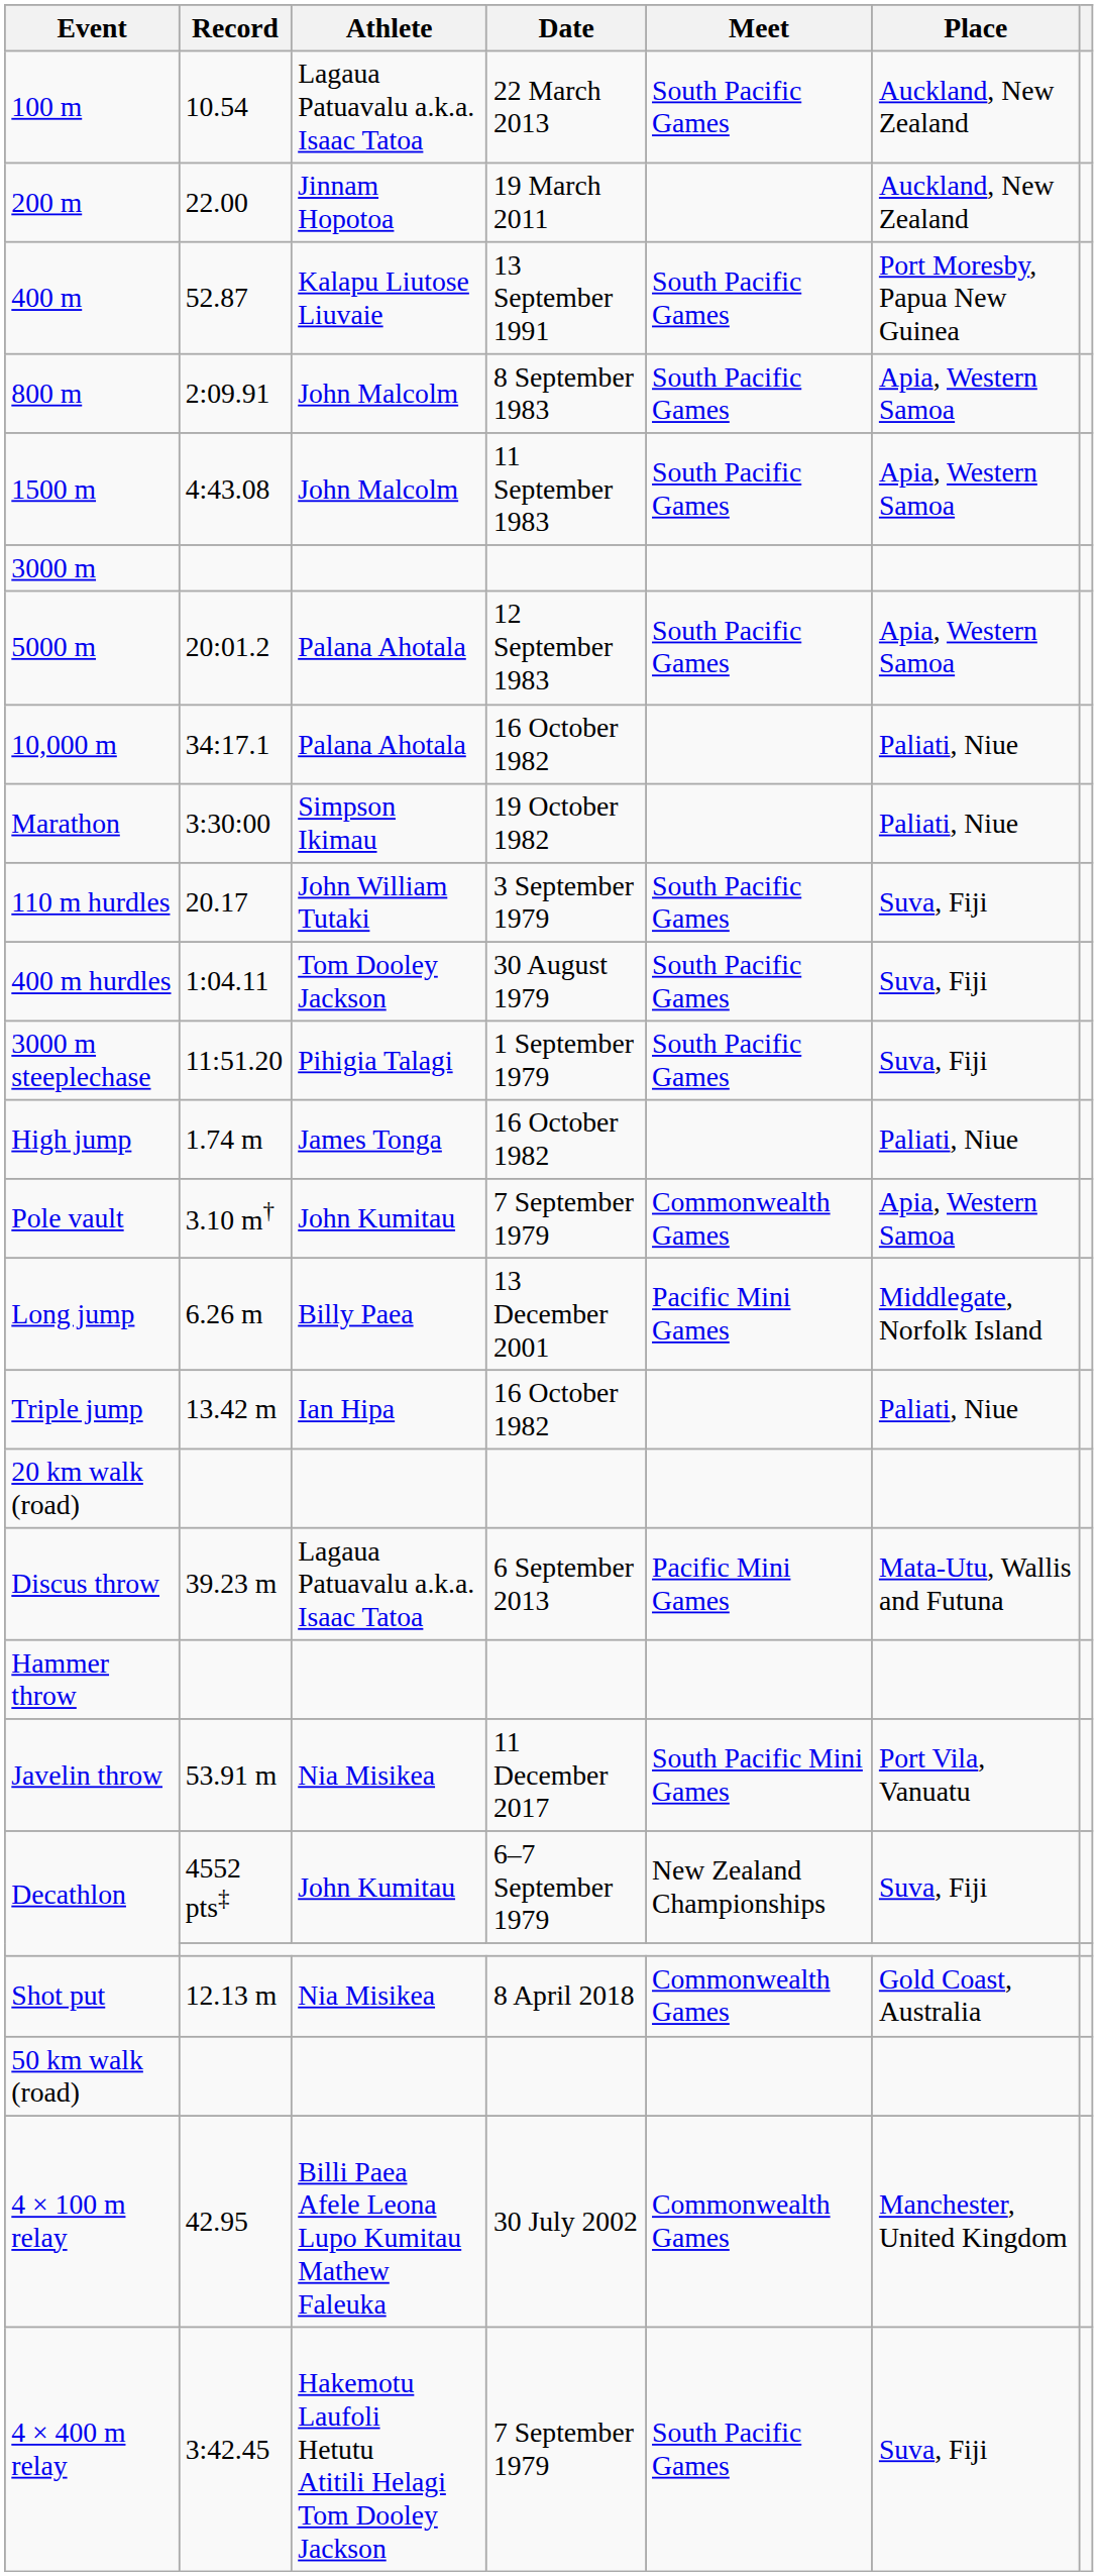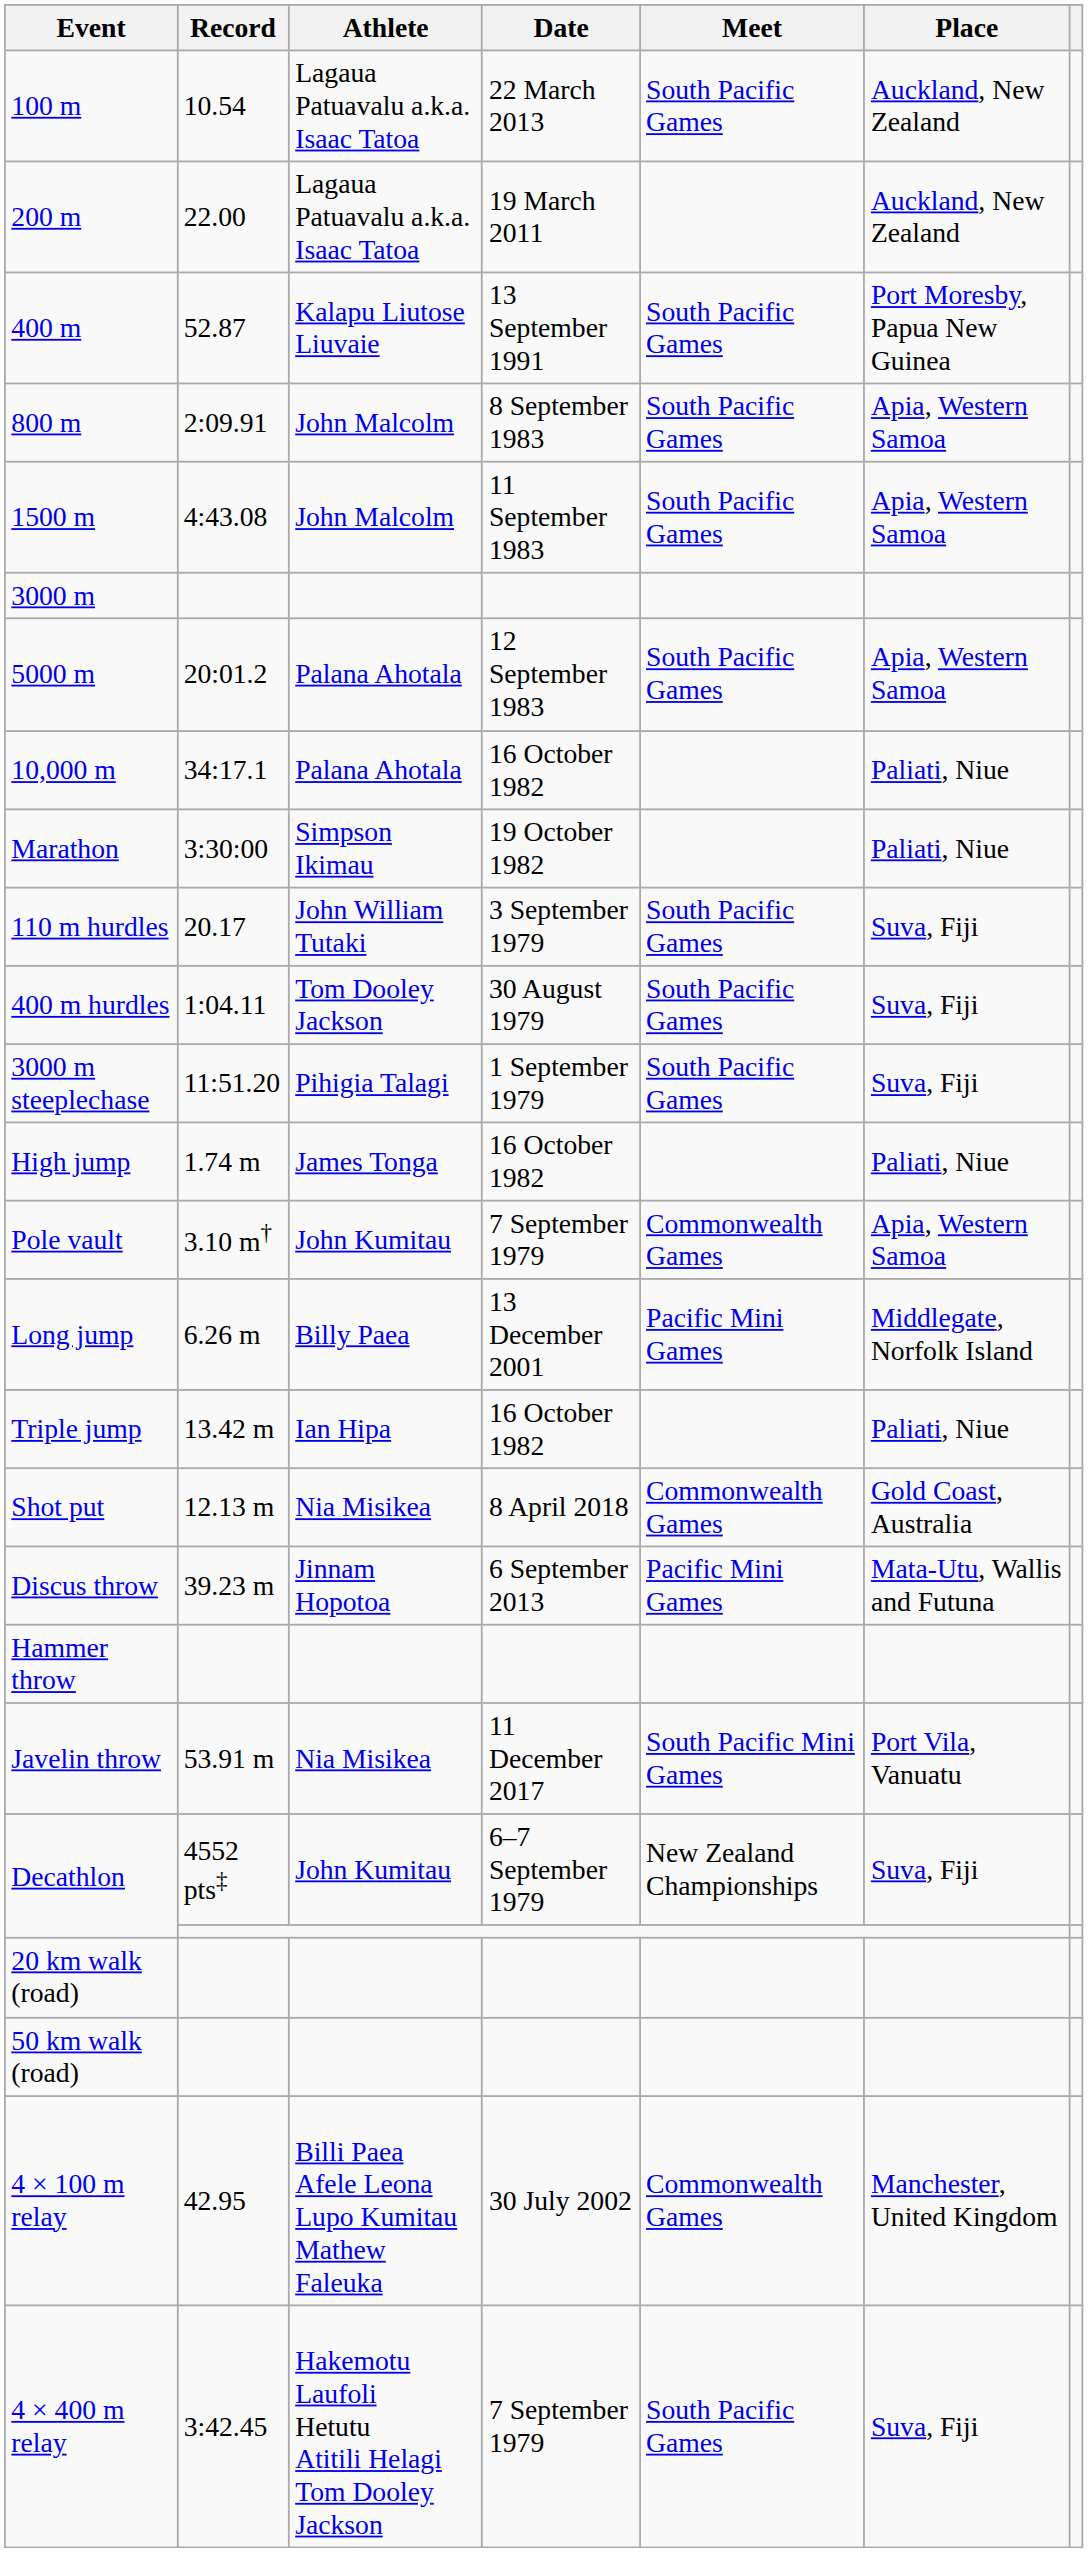200 m | Athlete: Jinnam Hopotoa -> Lagaua Patuavalu a.k.a. Isaac Tatoa
rows swapped: Shot put <-> 20 km walk (road)
Discus throw | Athlete: Lagaua Patuavalu a.k.a. Isaac Tatoa -> Jinnam Hopotoa
